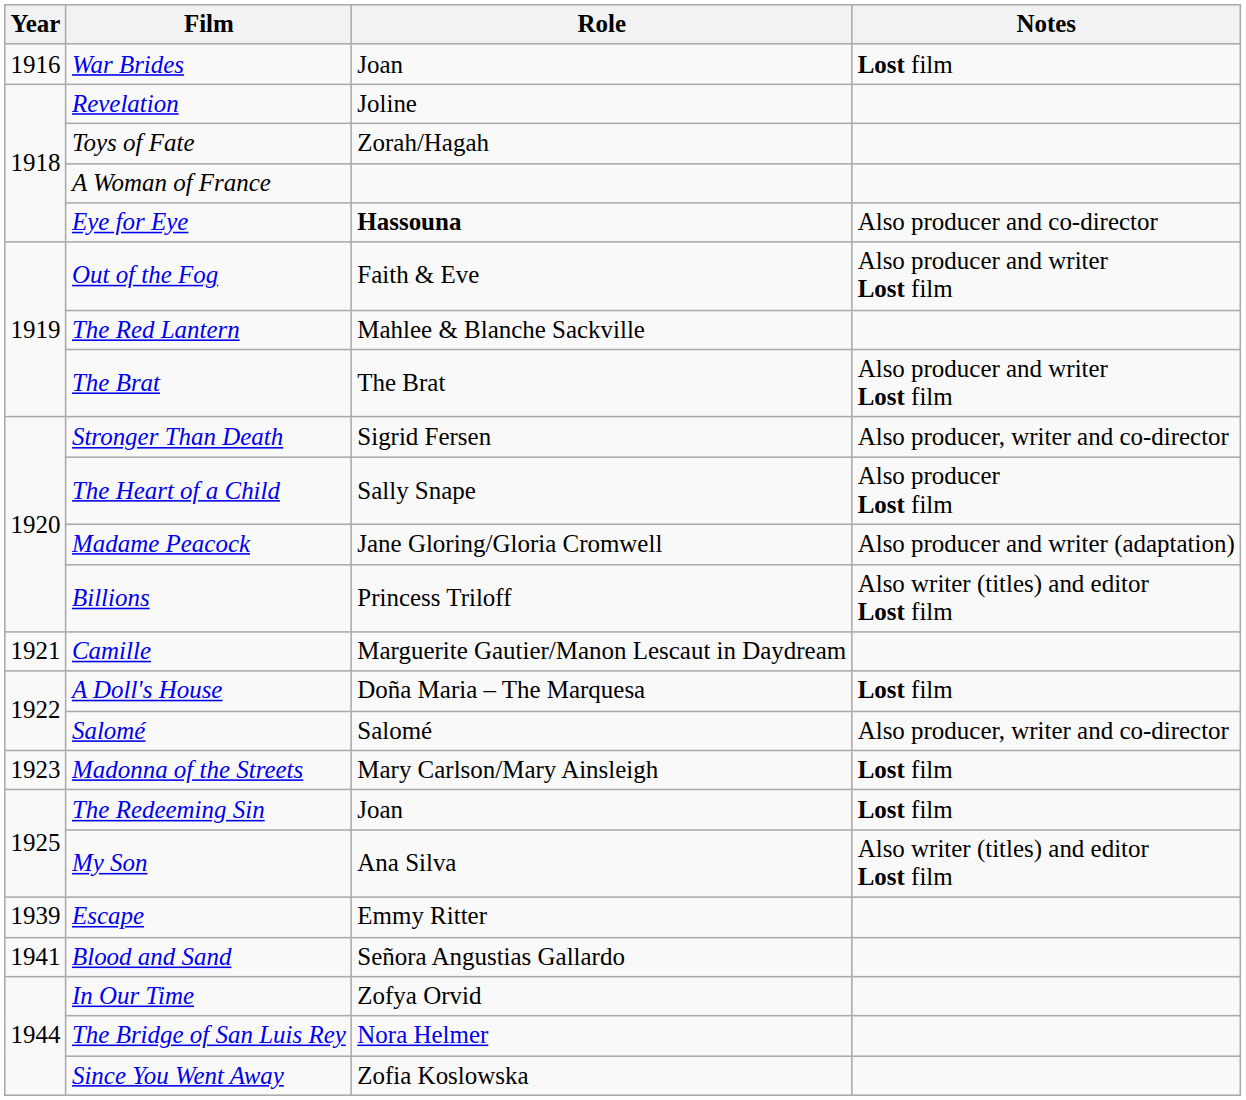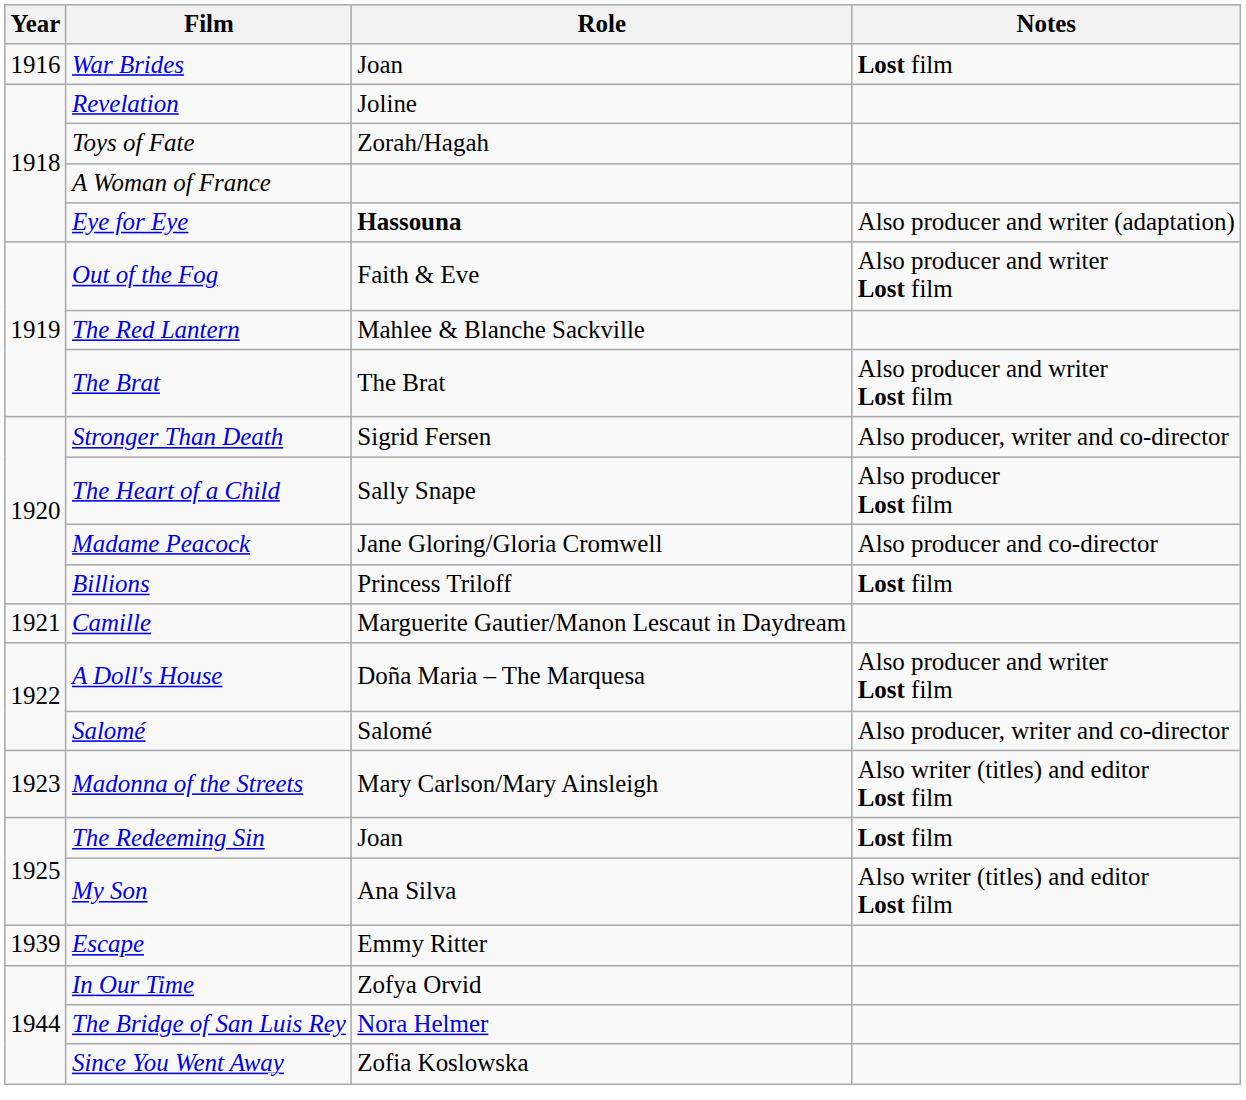Eye for Eye | Notes: Also producer and co-director -> Also producer and writer (adaptation)
Madame Peacock | Notes: Also producer and writer (adaptation) -> Also producer and co-director
Billions | Notes: Also writer (titles) and editor Lost film -> Lost film
A Doll's House | Notes: Lost film -> Also producer and writer Lost film
Madonna of the Streets | Notes: Lost film -> Also writer (titles) and editor Lost film
- row: 1941 | Blood and Sand | Señora Angustias Gallardo
